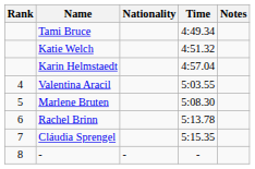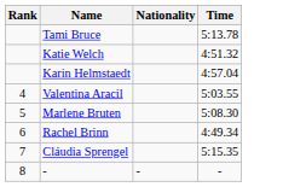- column: Notes
Tami Bruce | Time: 4:49.34 -> 5:13.78
Rachel Brinn | Time: 5:13.78 -> 4:49.34
